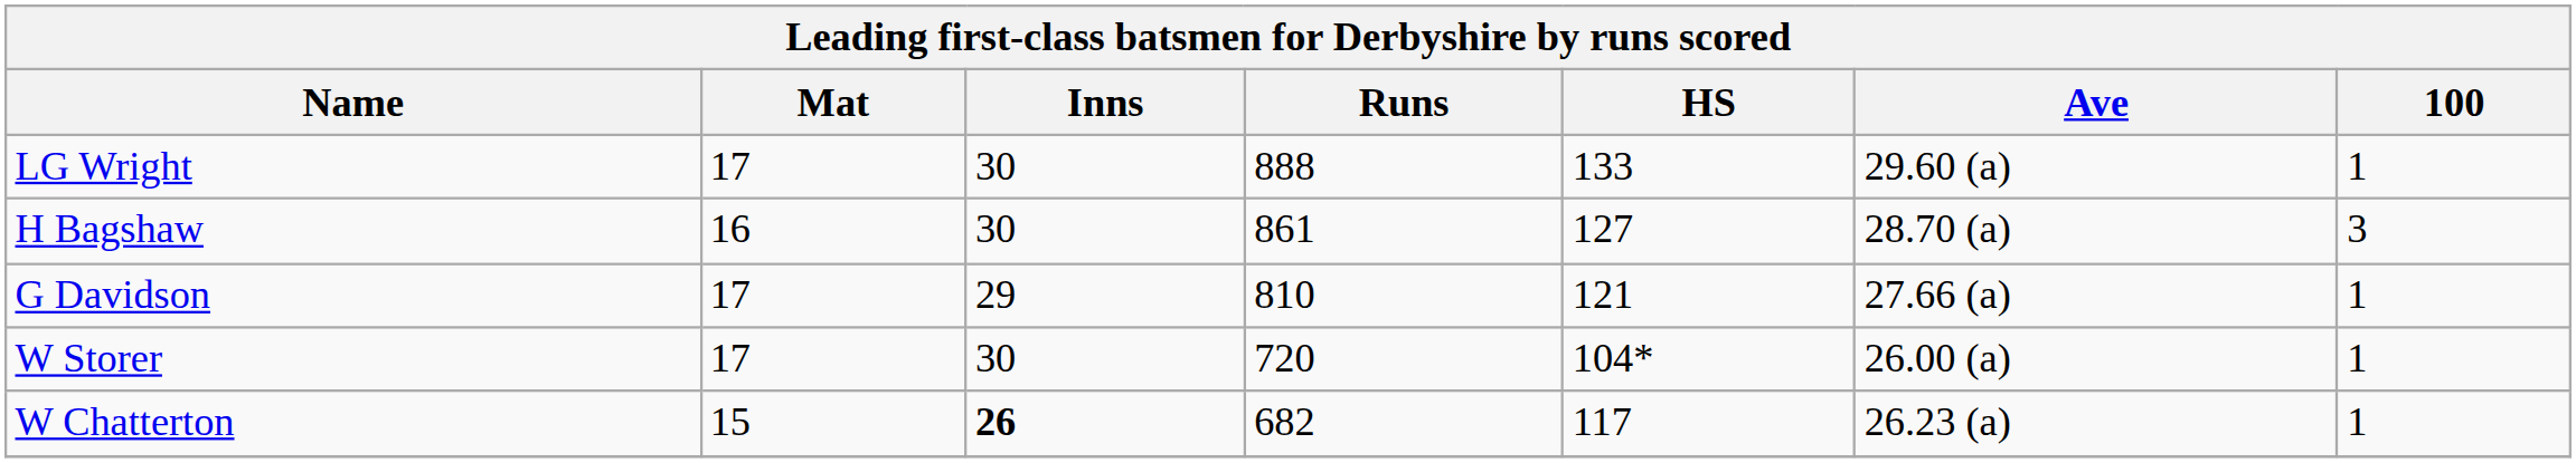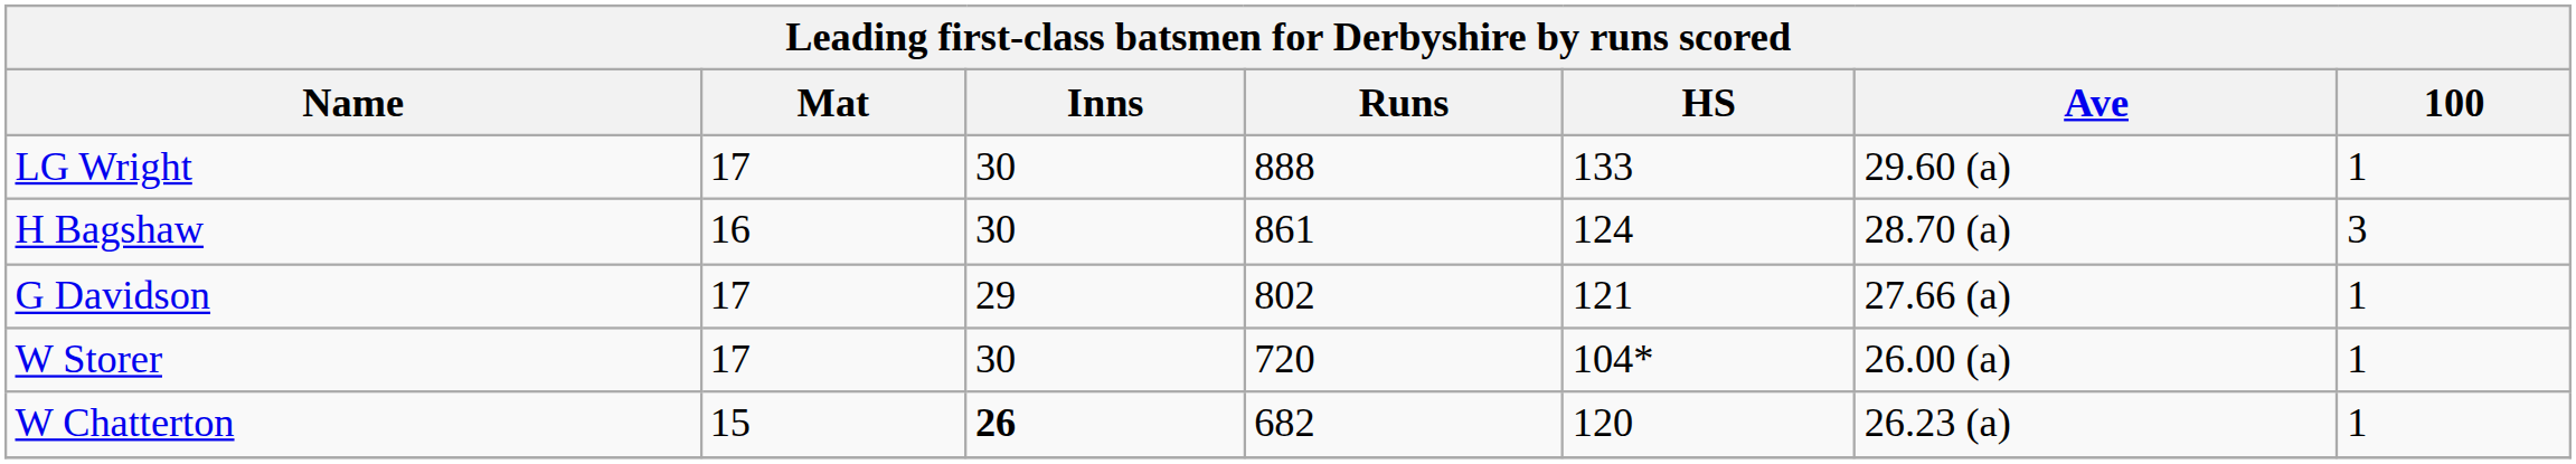H Bagshaw | HS: 127 -> 124
G Davidson | Runs: 810 -> 802
W Chatterton | HS: 117 -> 120
